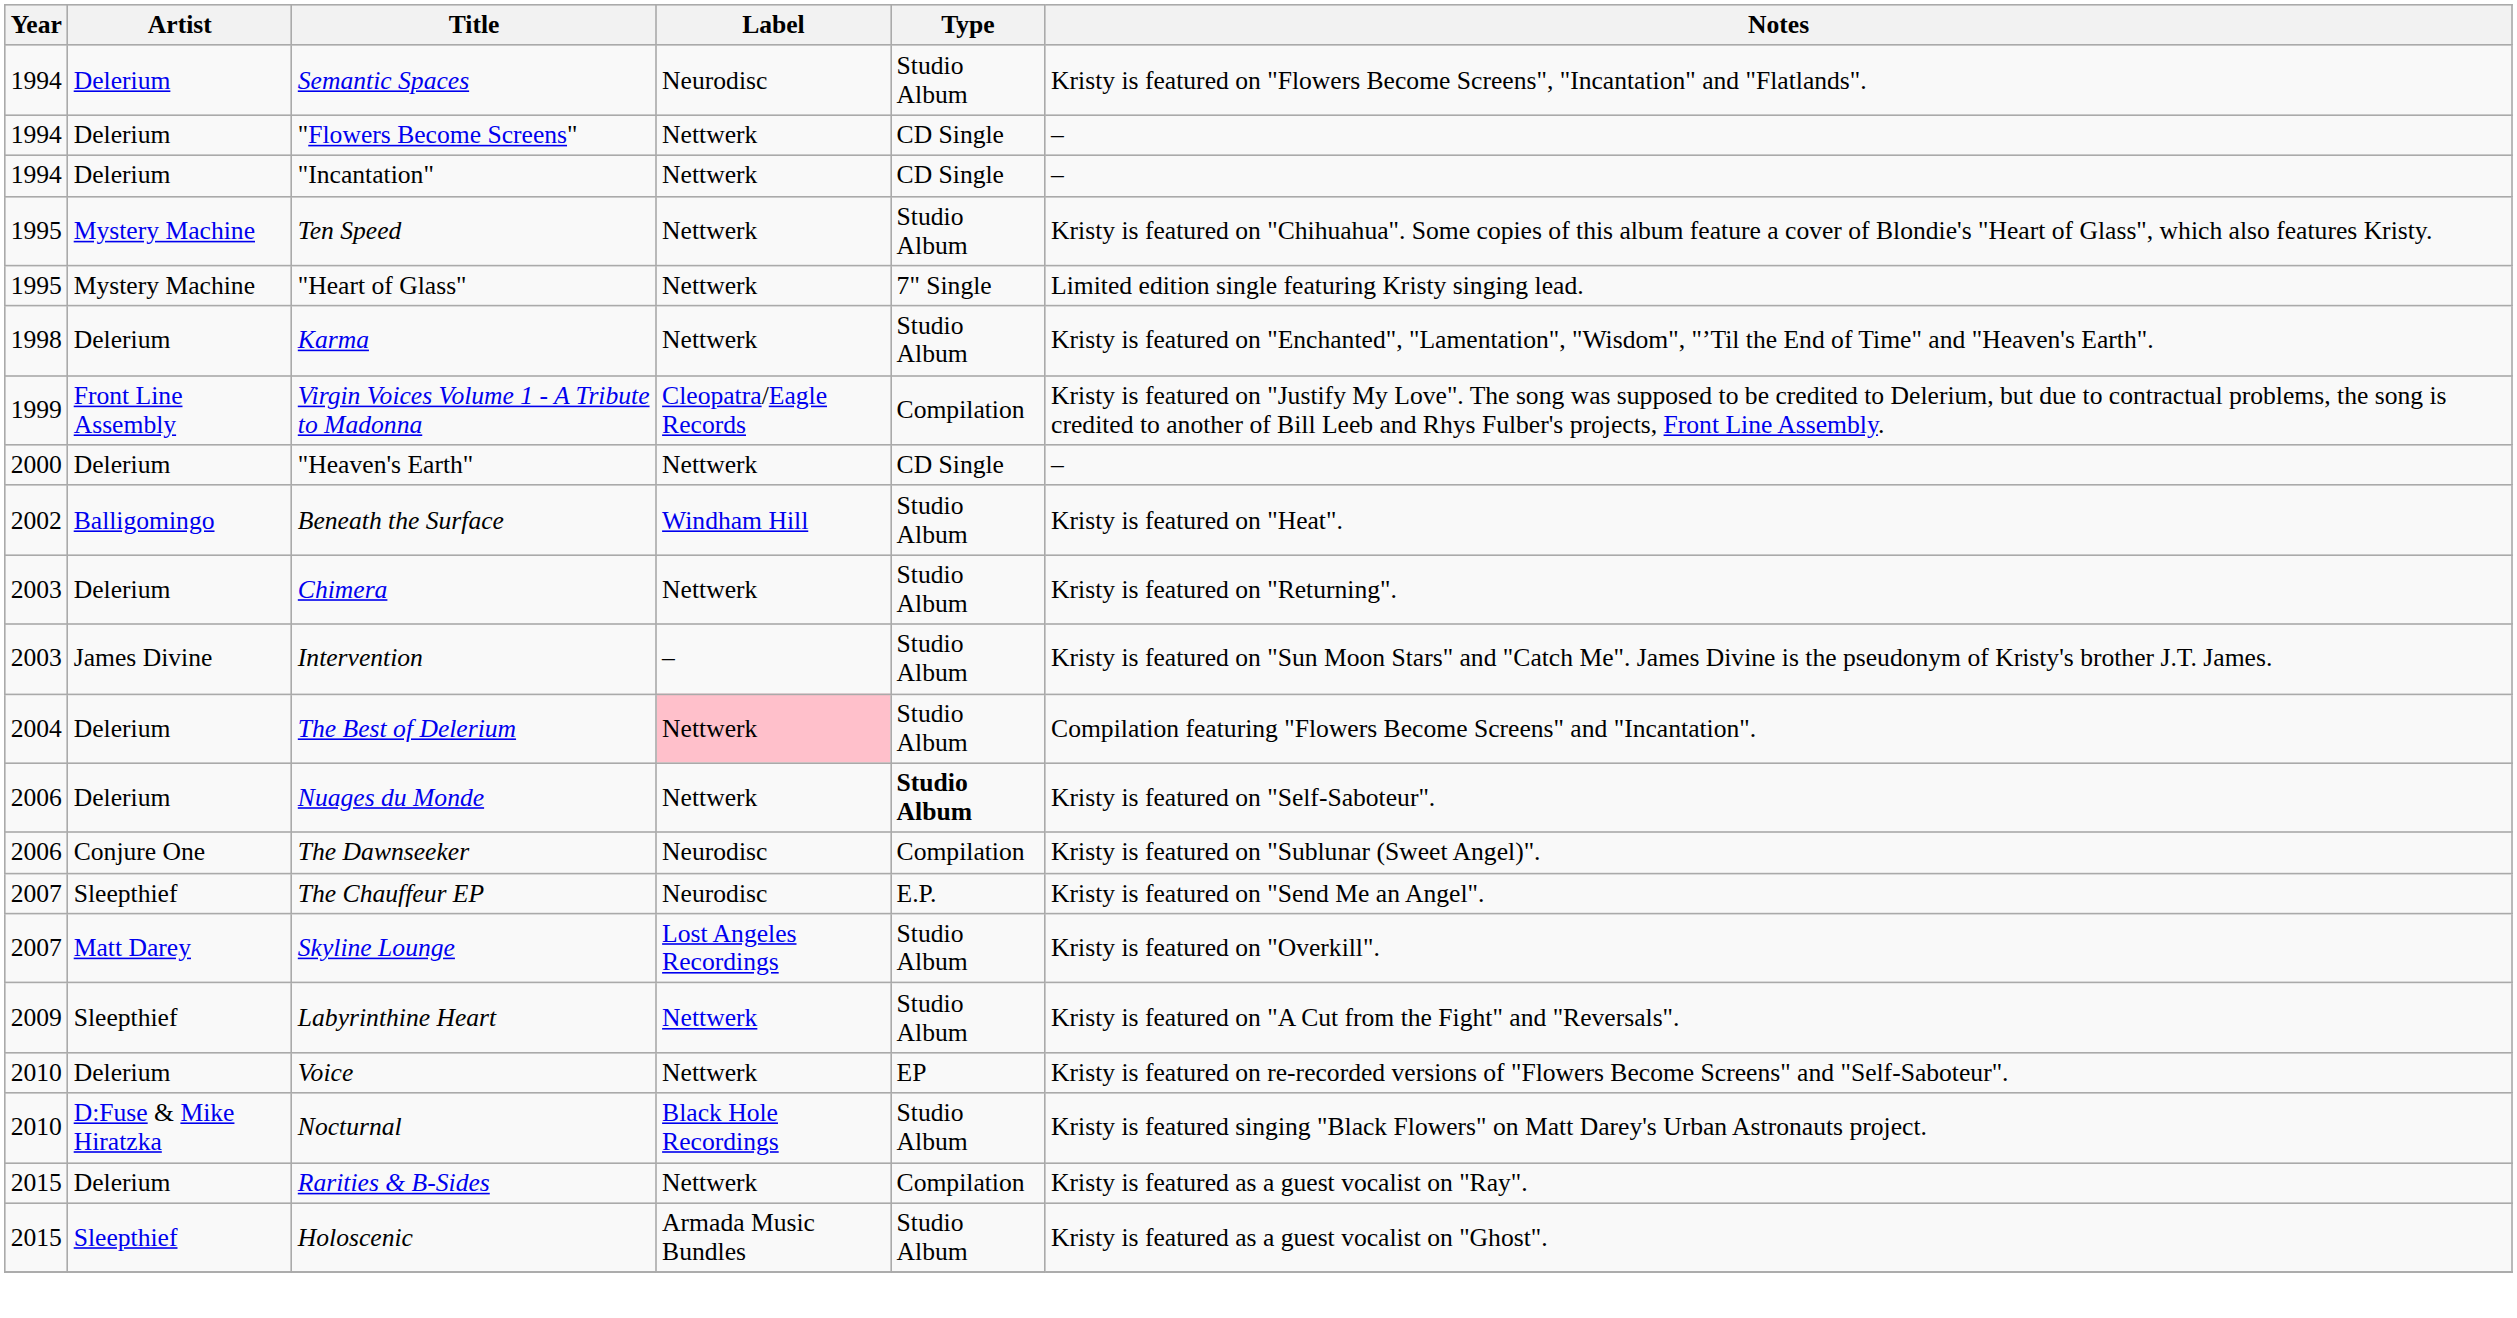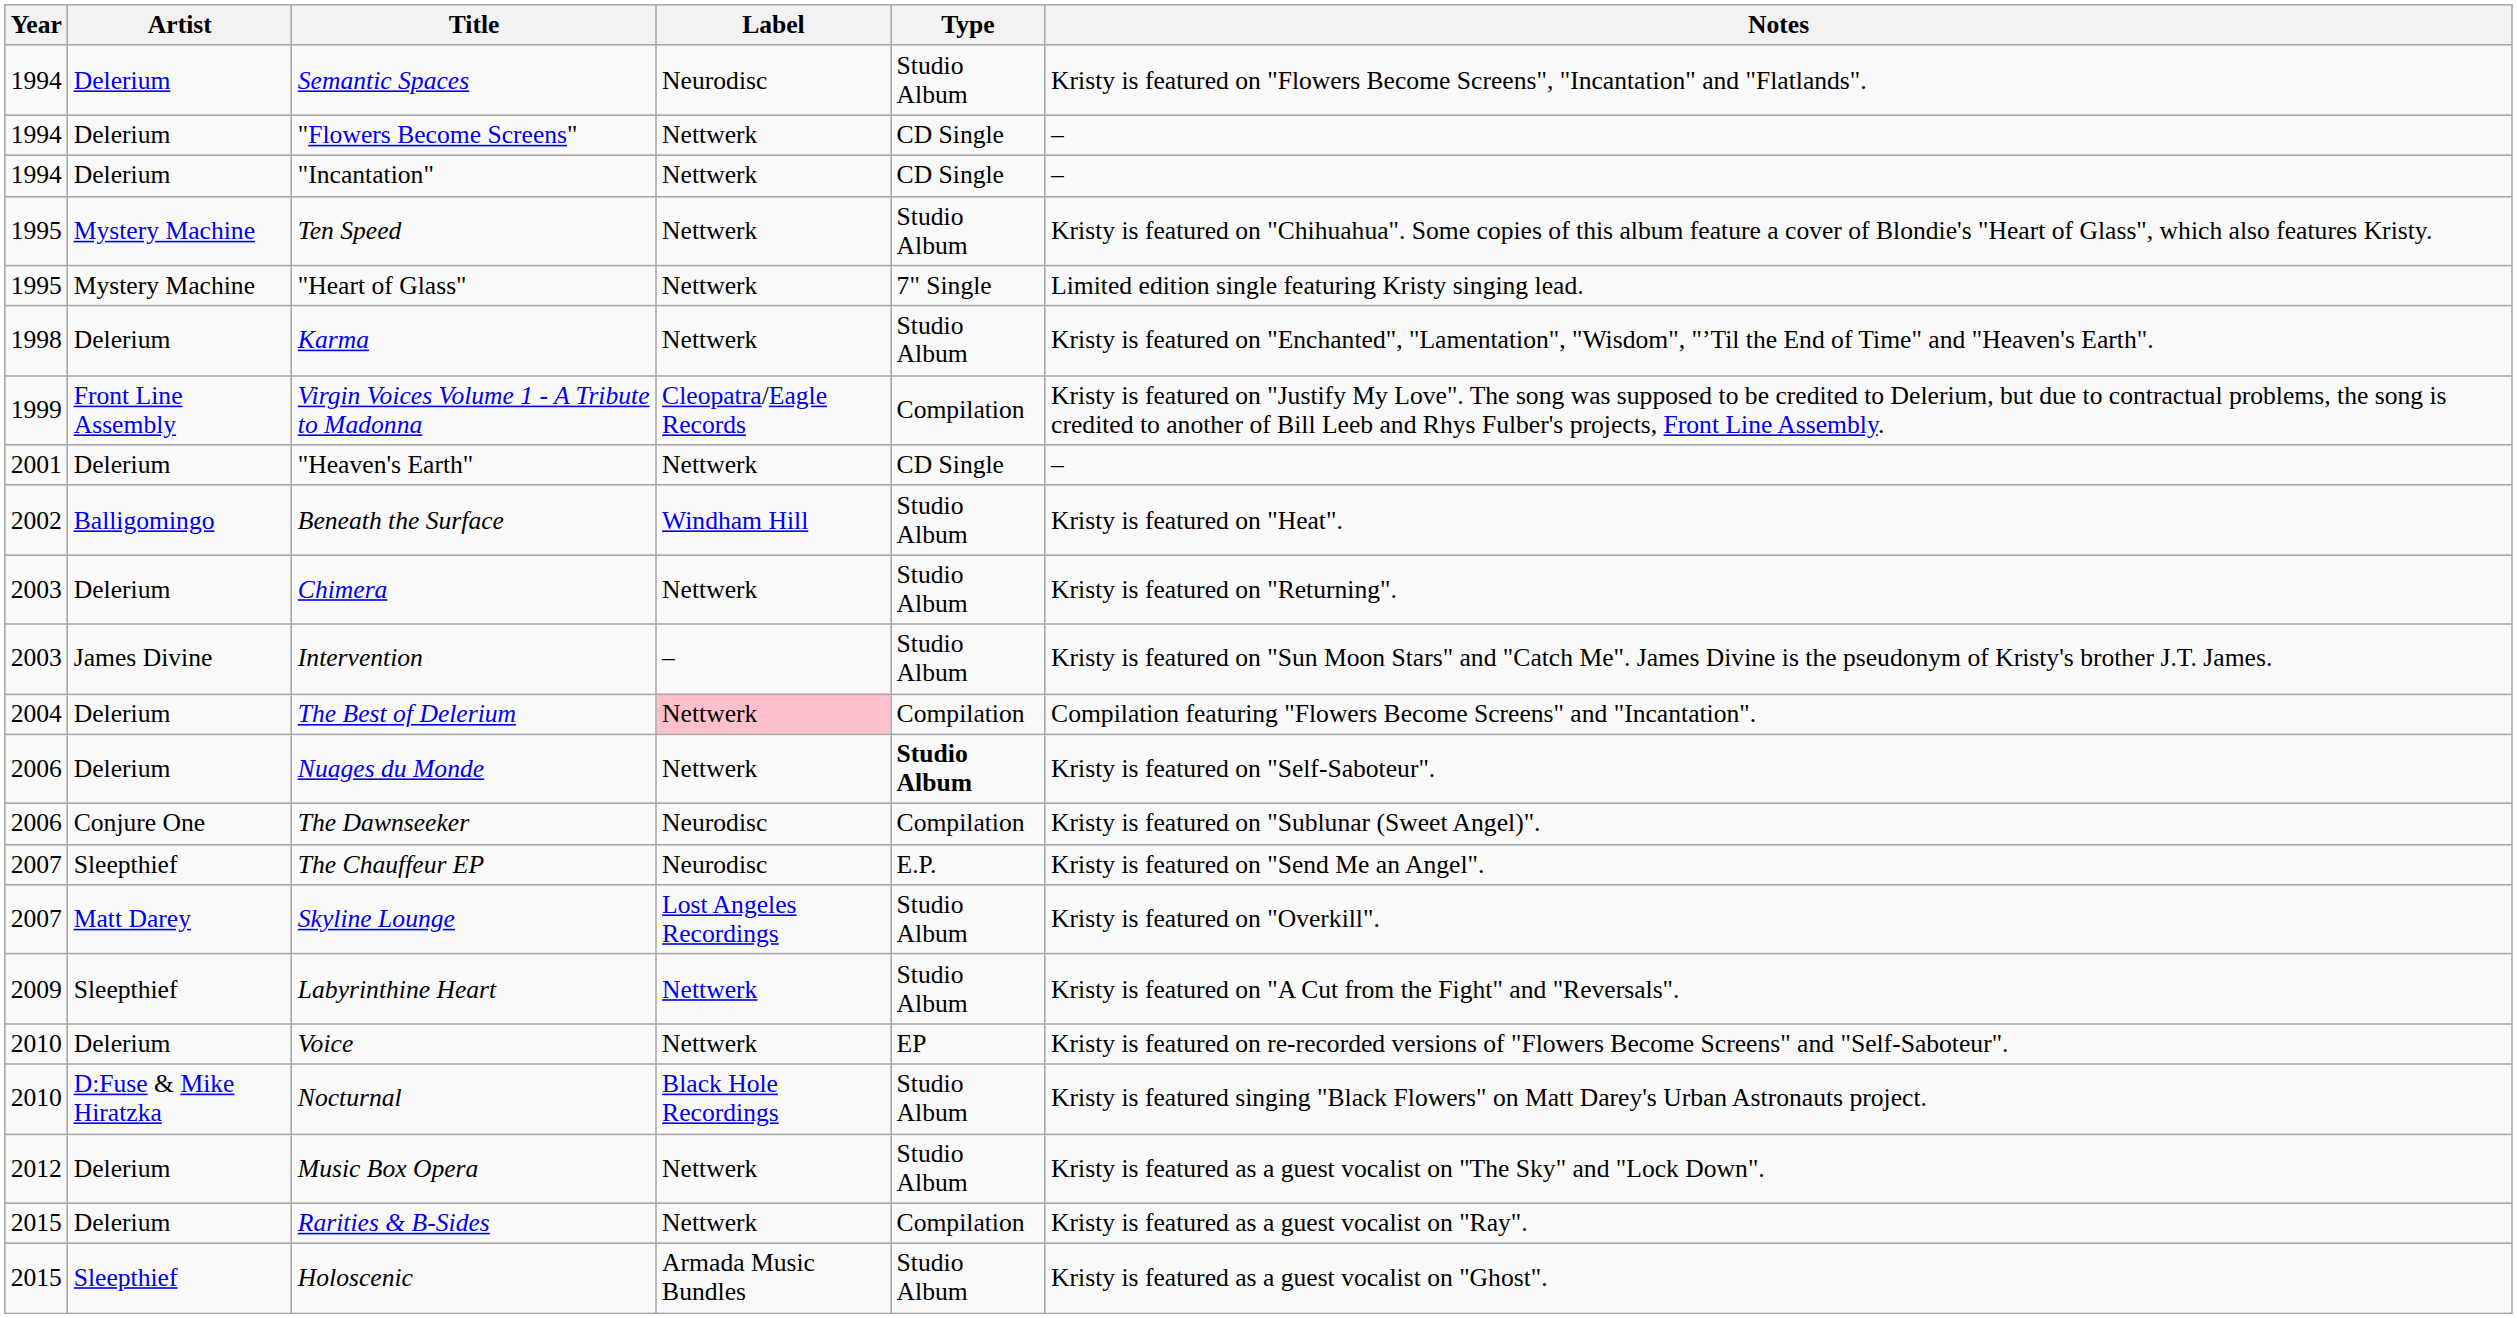"Heaven's Earth" | Year: 2000 -> 2001
The Best of Delerium | Type: Studio Album -> Compilation
+ row: 2012 | Delerium | Music Box Opera | Nettwerk | Studio Album | Kristy is featured as a guest vocalist on "The Sky" and "Lock Down".
